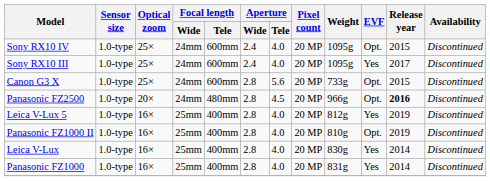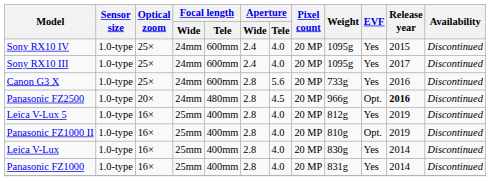Sony RX10 IV | EVF: Opt. -> Yes
Canon G3 X | EVF: Opt. -> Yes
Canon G3 X | Release year: 2015 -> 2016
